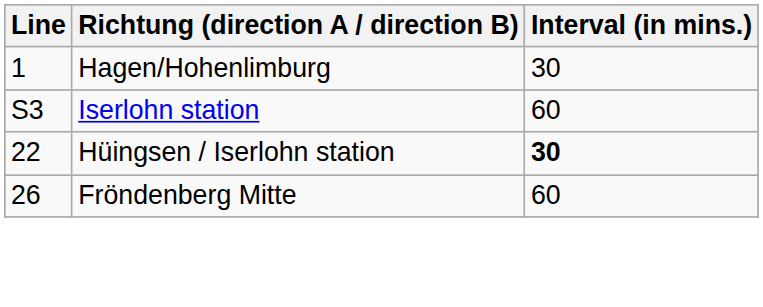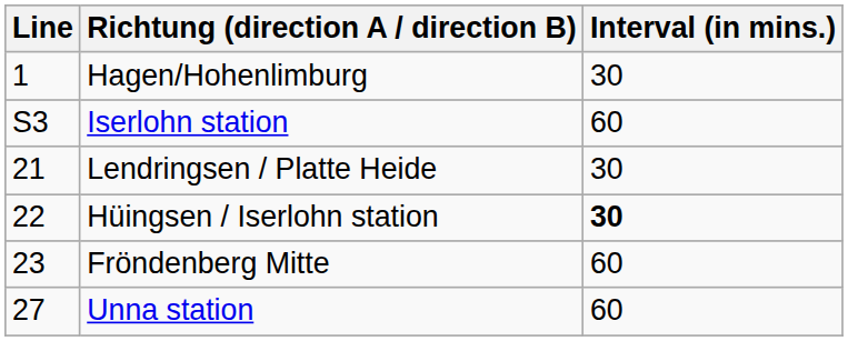+ row: 21 | Lendringsen / Platte Heide | 30
Fröndenberg Mitte | Line: 26 -> 23
+ row: 27 | Unna station | 60
